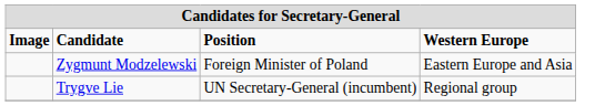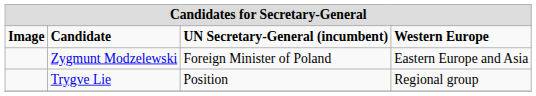Candidate | column 3: Position -> UN Secretary-General (incumbent)
Trygve Lie | column 3: UN Secretary-General (incumbent) -> Position
